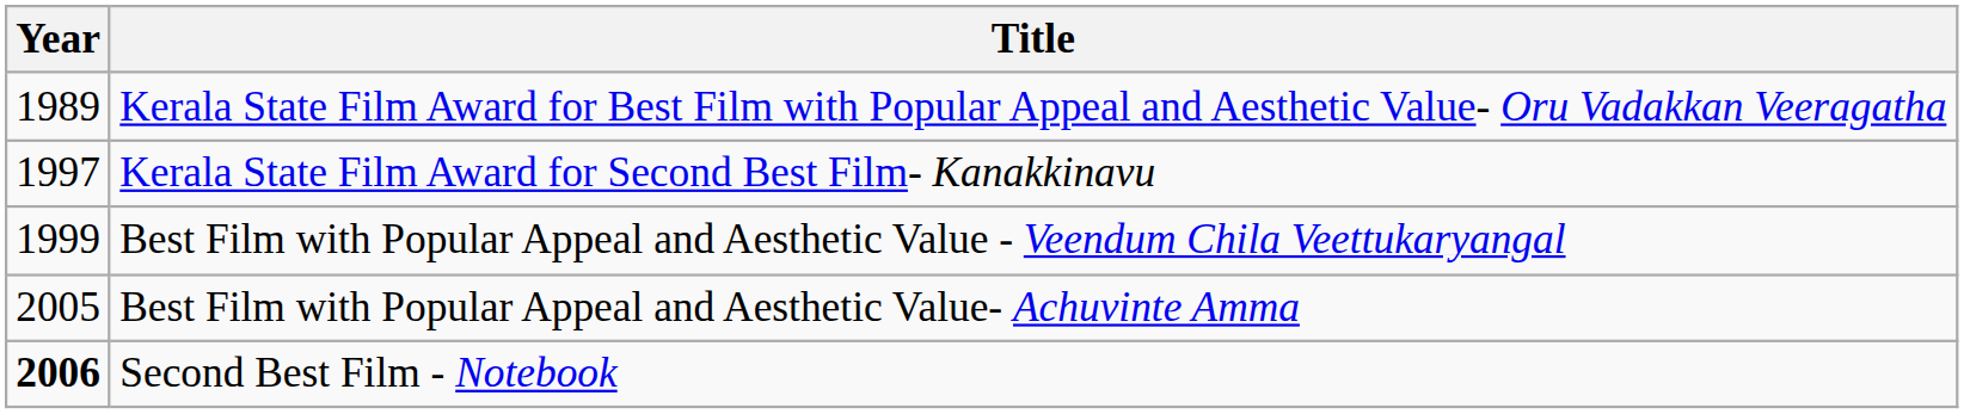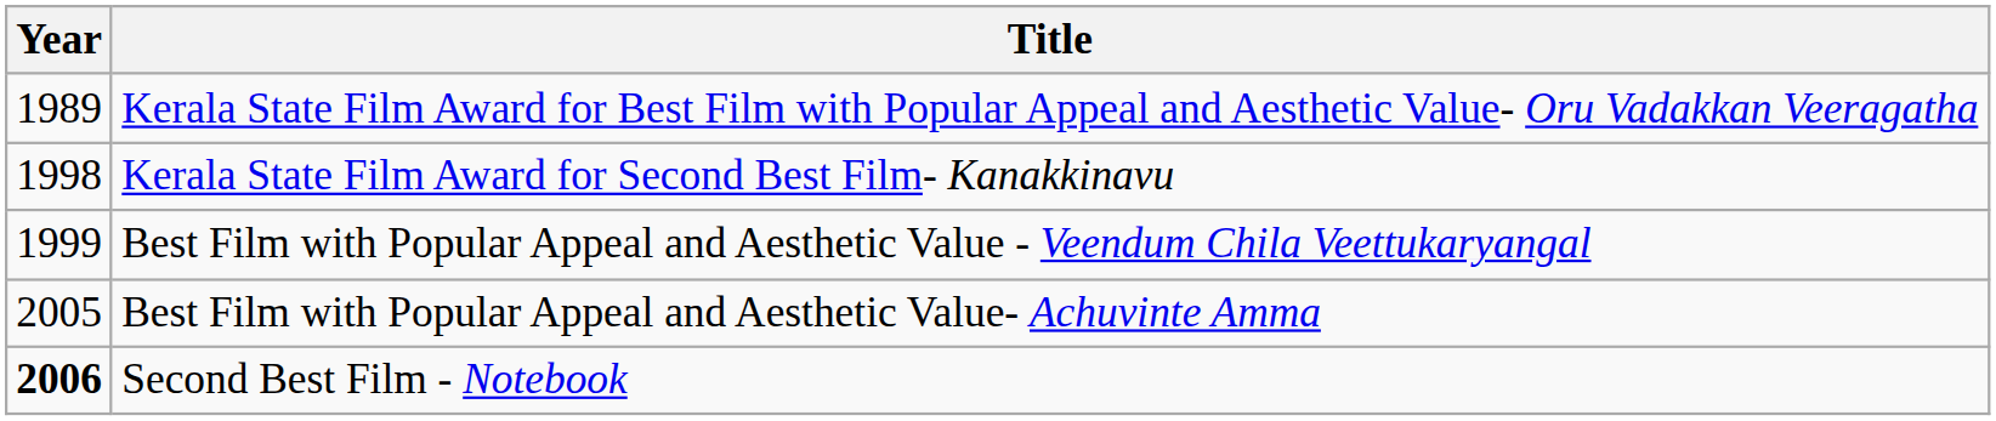Kerala State Film Award for Second Best Film- Kanakkinavu | Year: 1997 -> 1998
